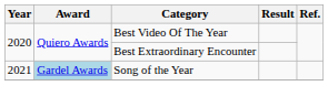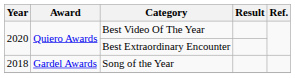Song of the Year | Year: 2021 -> 2018
Song of the Year | Award: lightblue background -> no background
